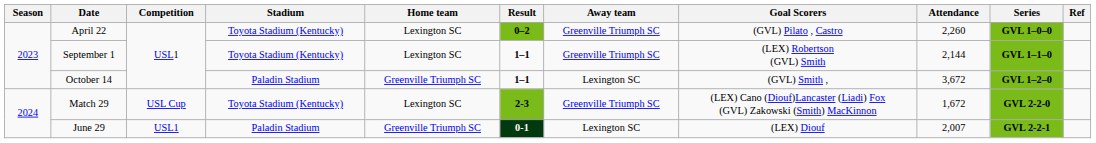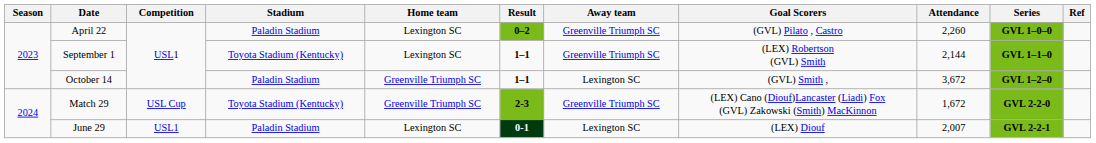April 22 | Stadium: Toyota Stadium (Kentucky) -> Paladin Stadium
Match 29 | Home team: Lexington SC -> Greenville Triumph SC
June 29 | Home team: Greenville Triumph SC -> Lexington SC
